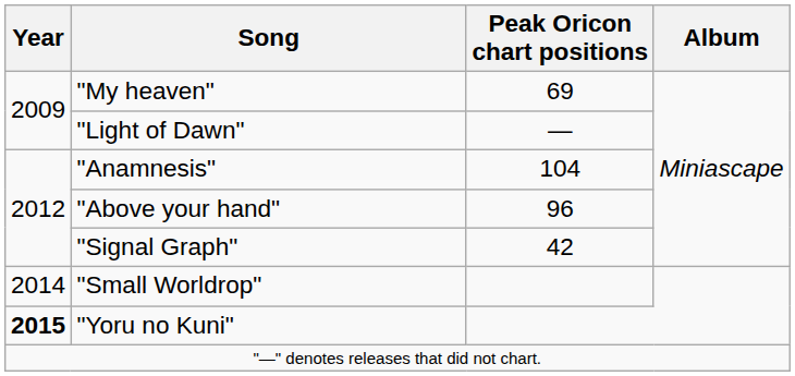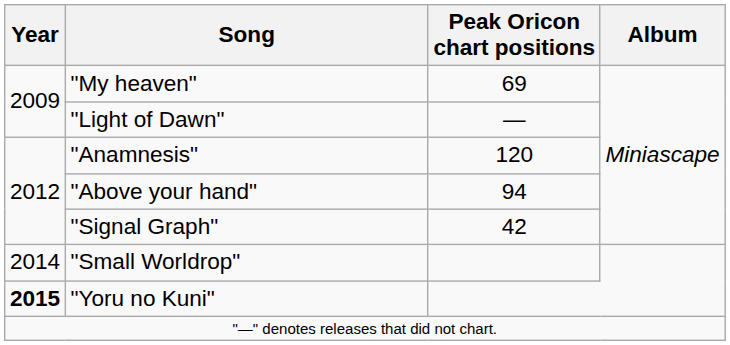"Anamnesis" | Peak Oricon chart positions: 104 -> 120
"Above your hand" | Peak Oricon chart positions: 96 -> 94
